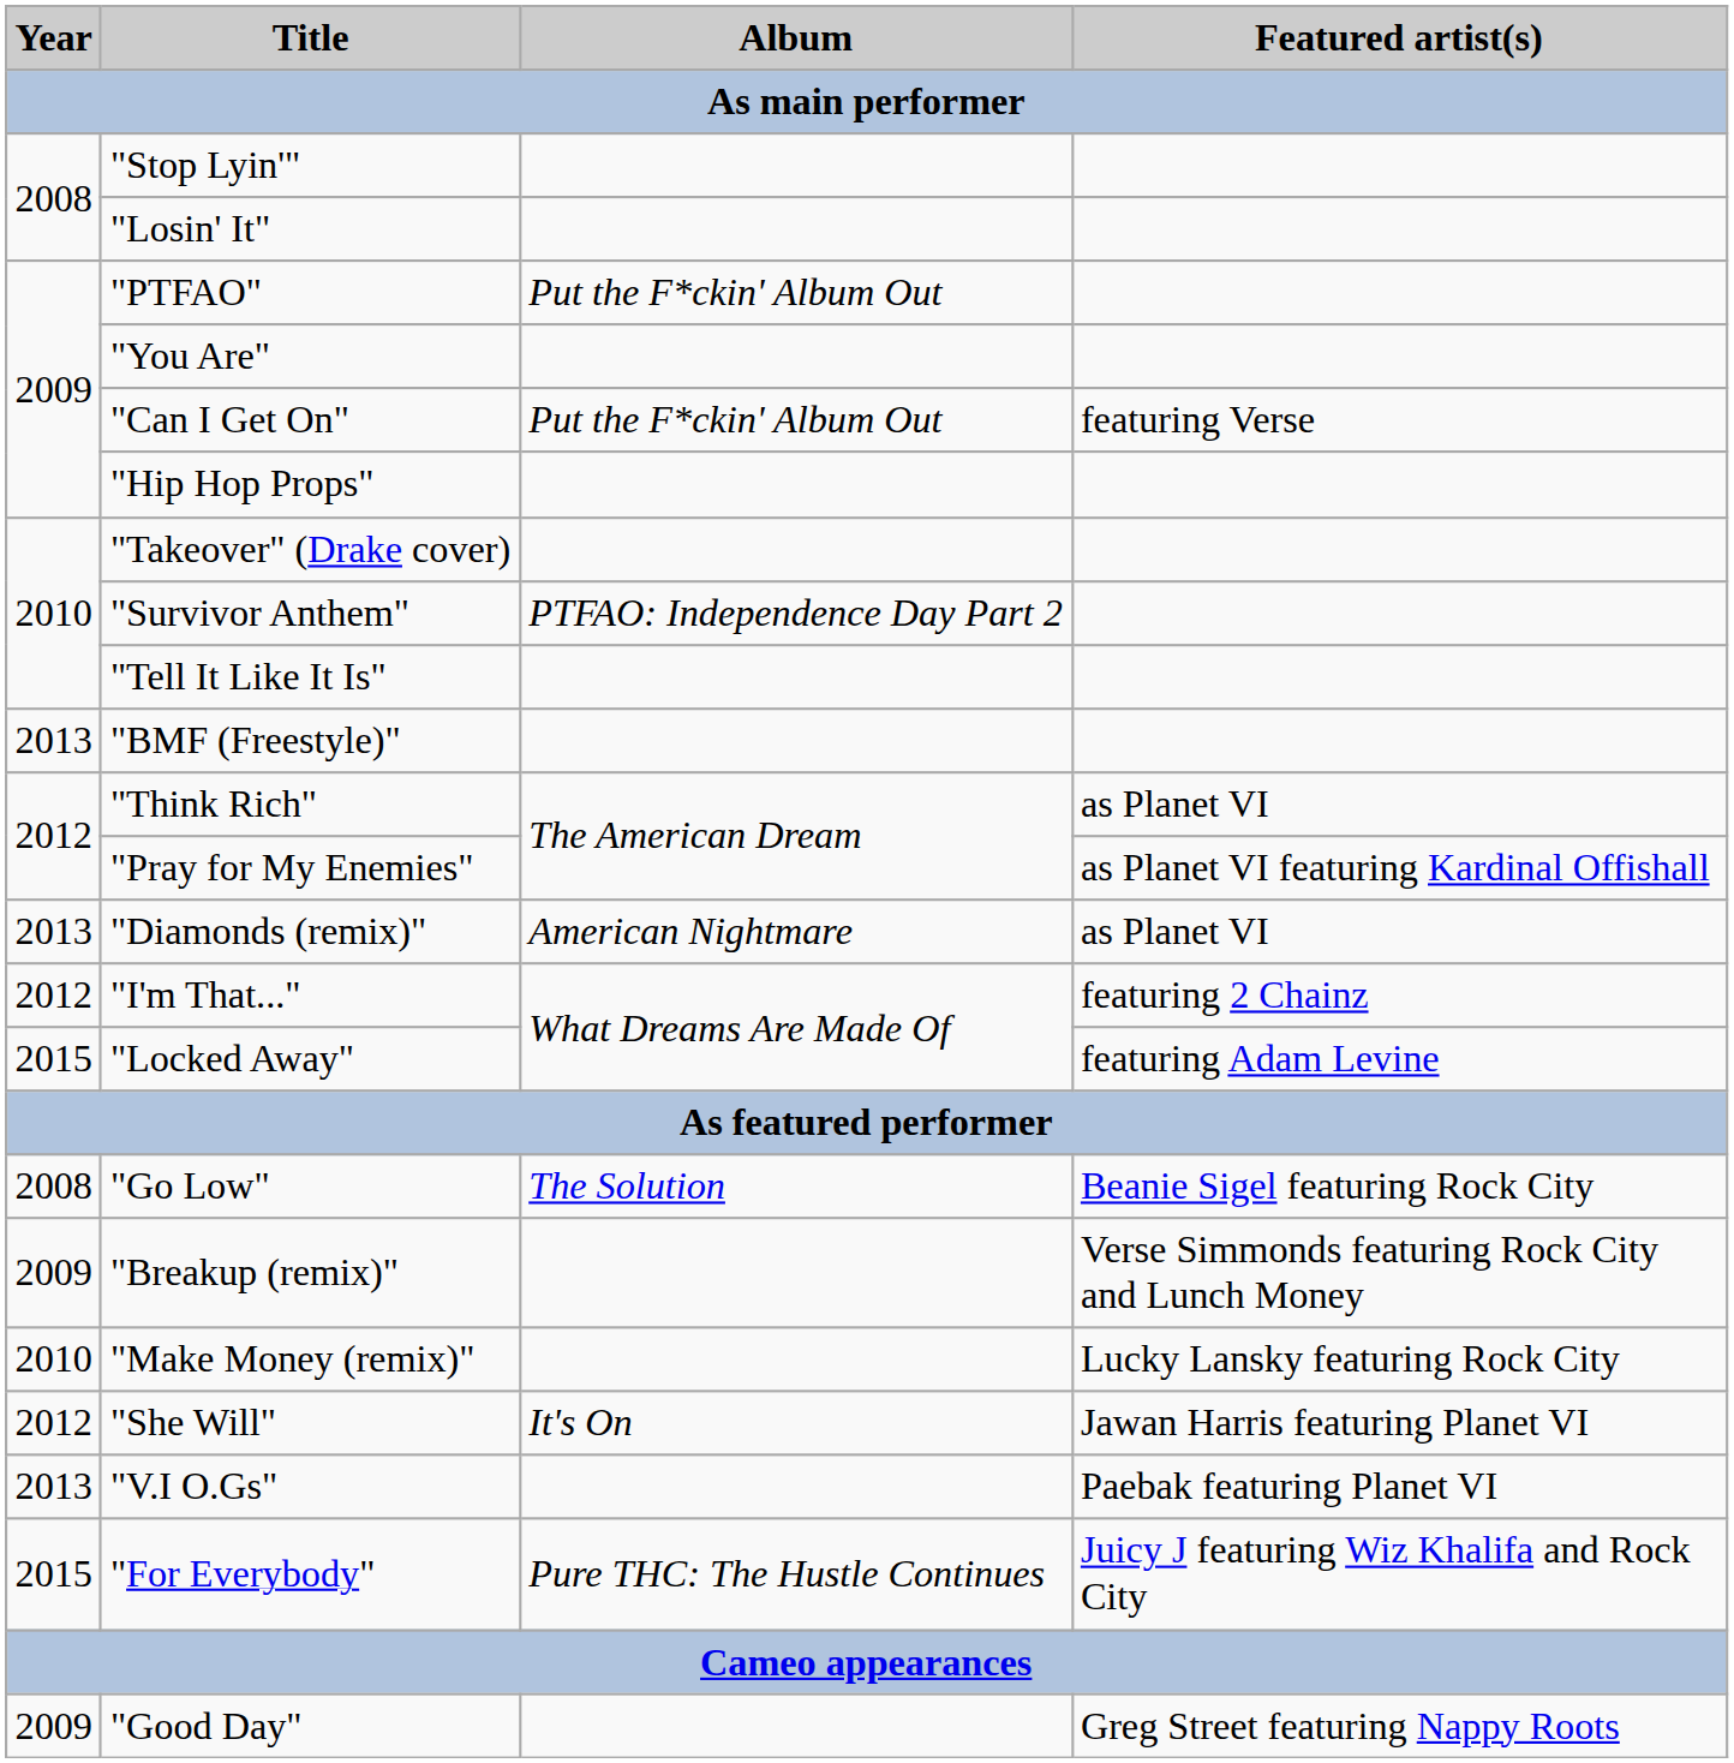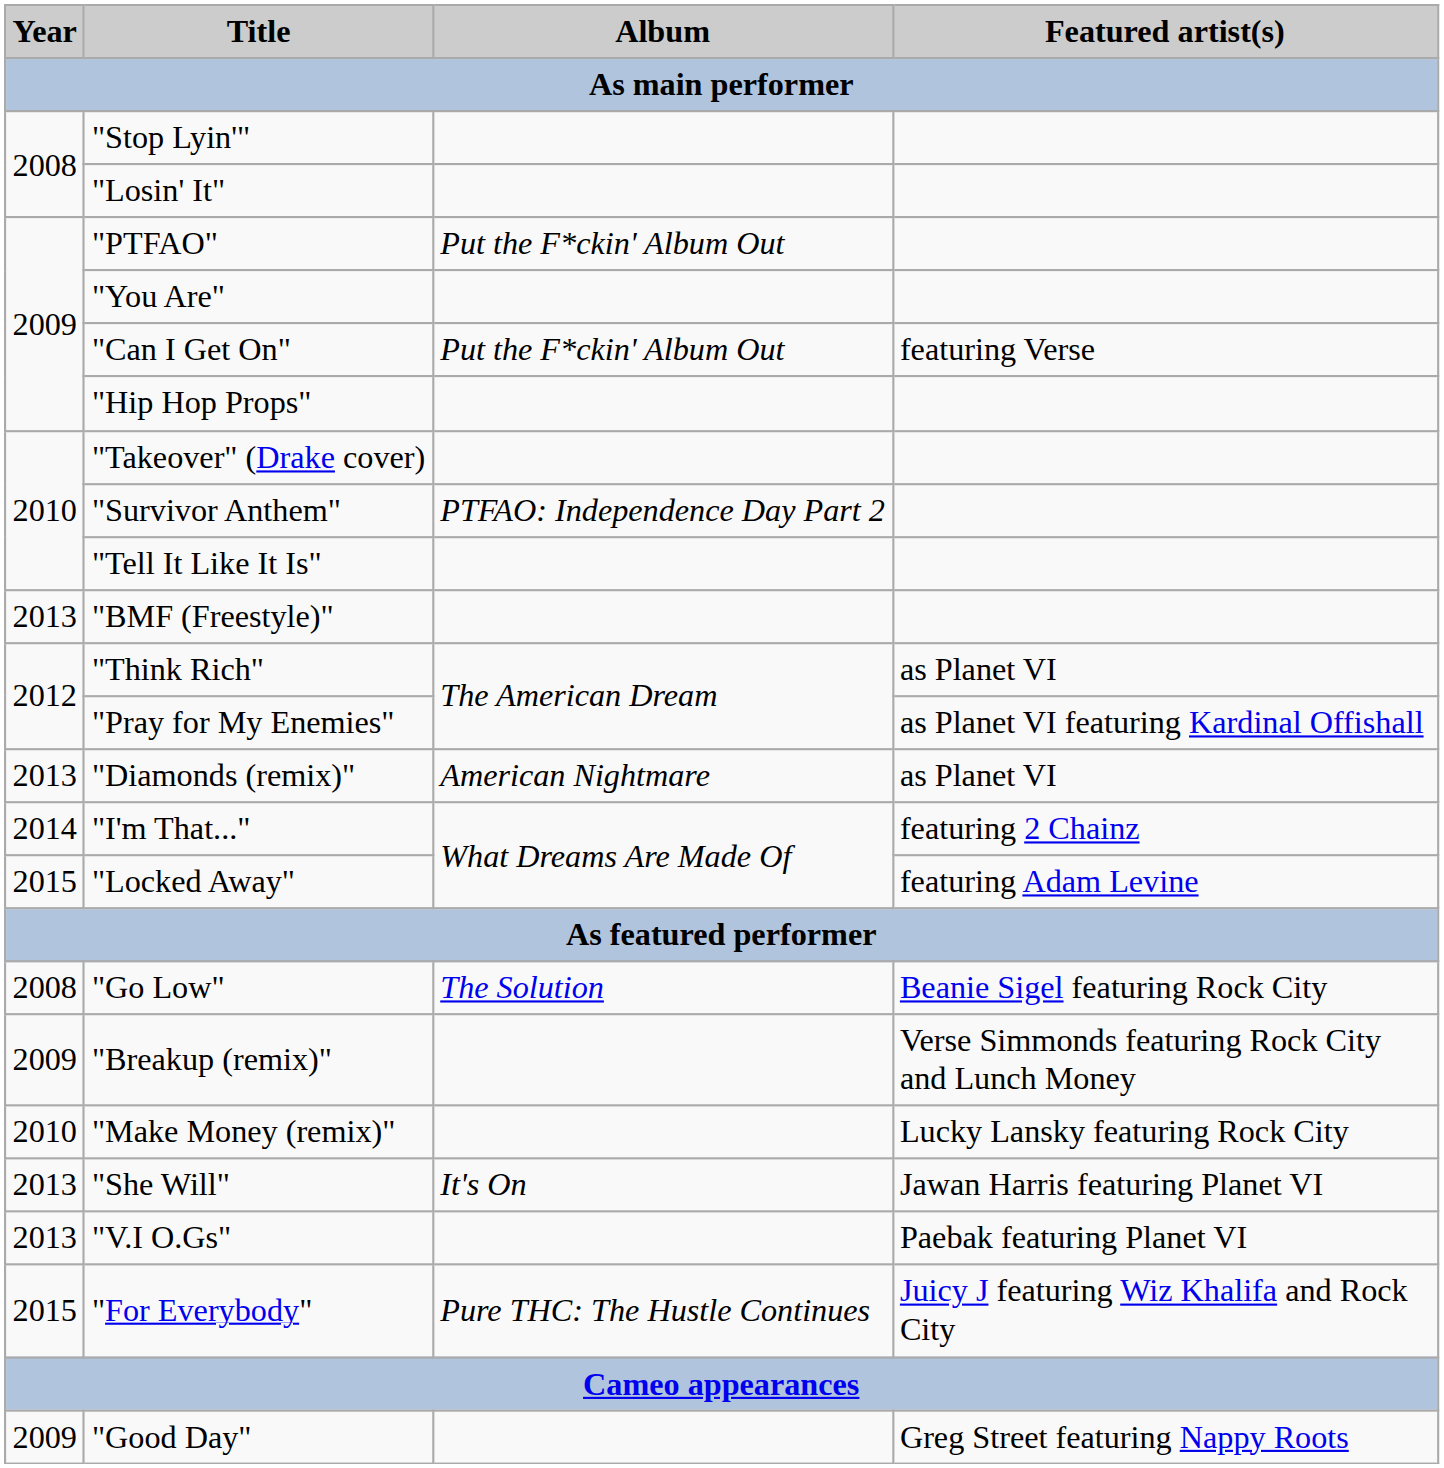"I'm That..." | Year: 2012 -> 2014
"She Will" | Year: 2012 -> 2013
